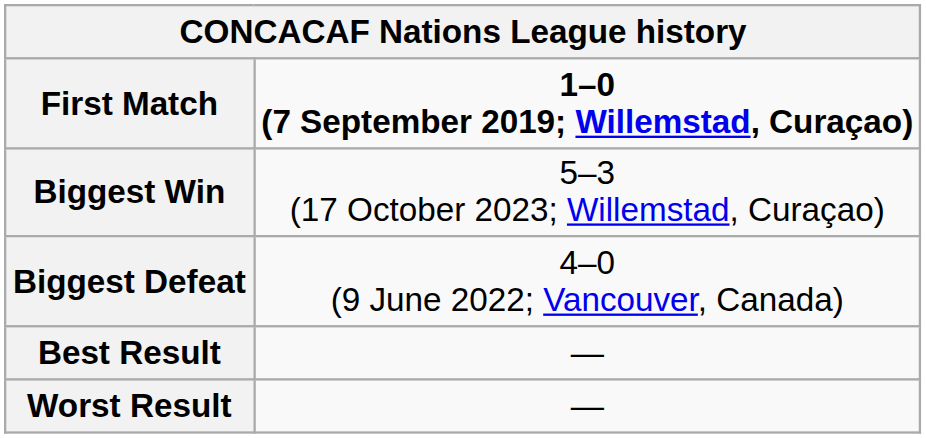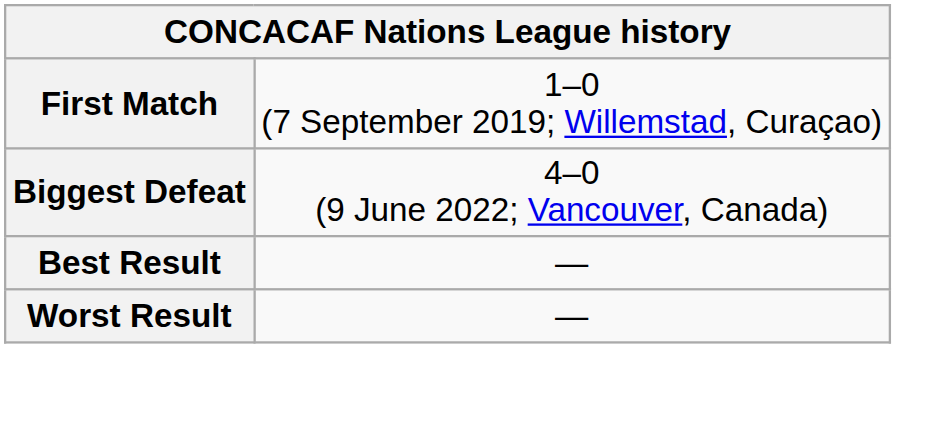First Match | column 2: bold -> normal
- row: Biggest Win | 5–3 (17 October 2023; Willemstad, Curaçao)
